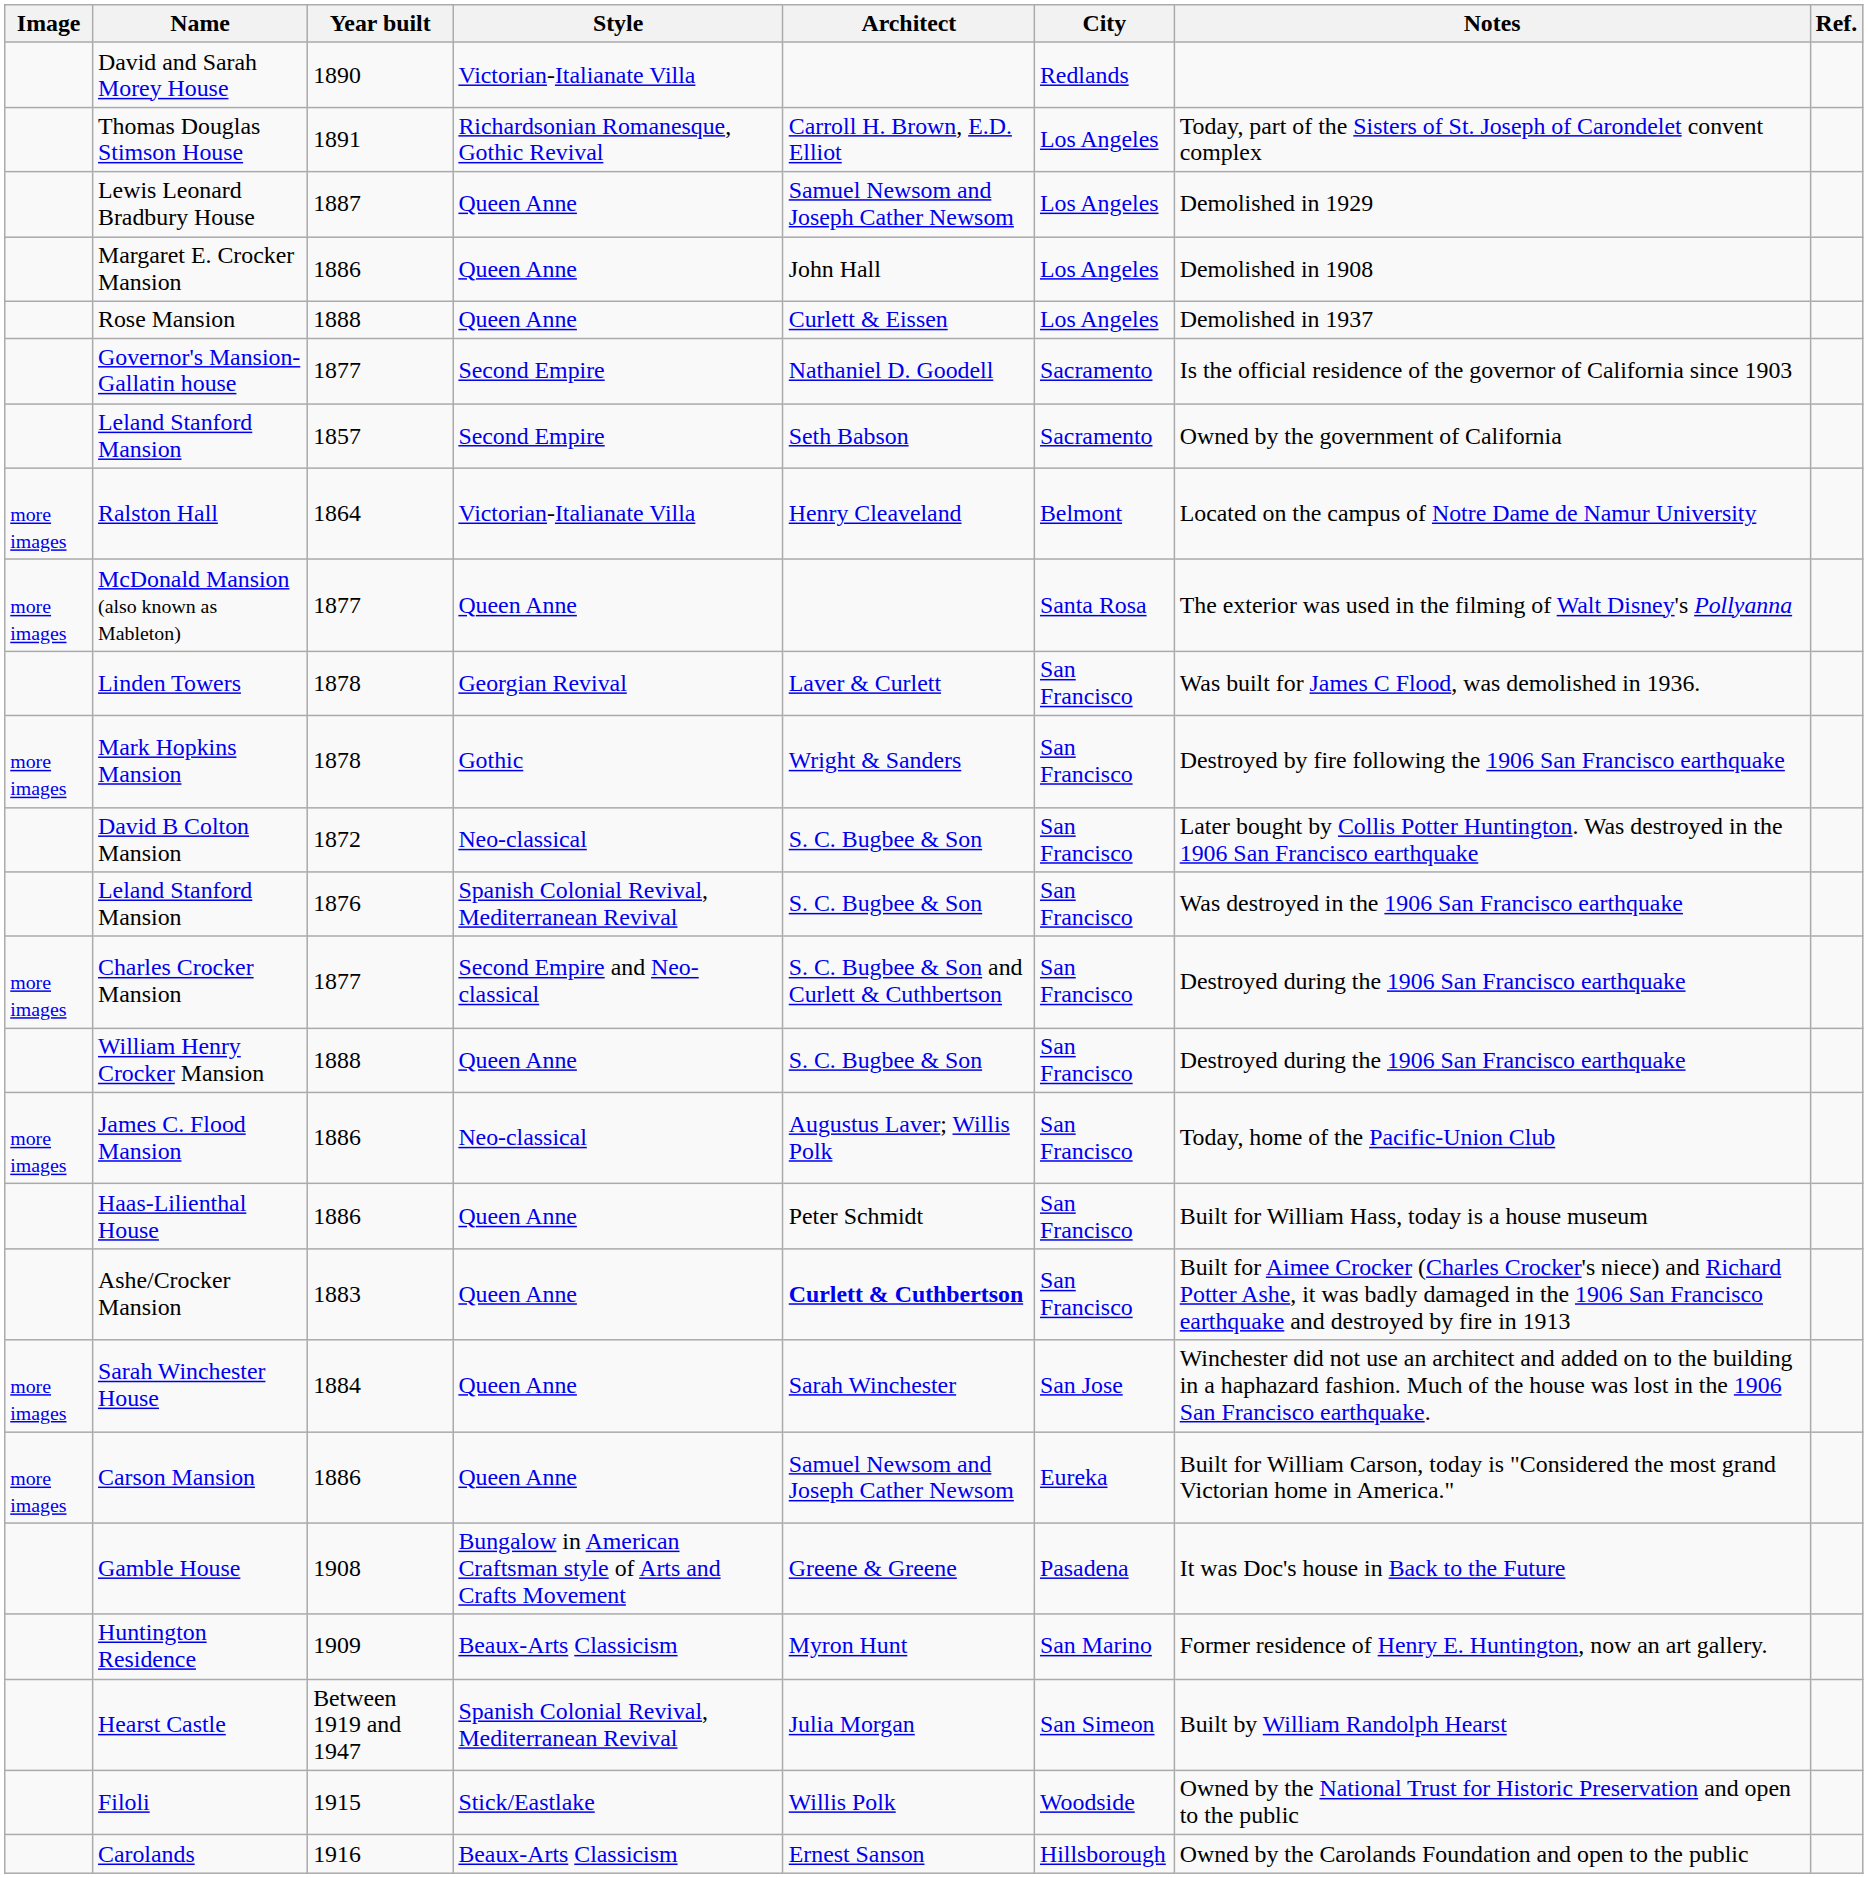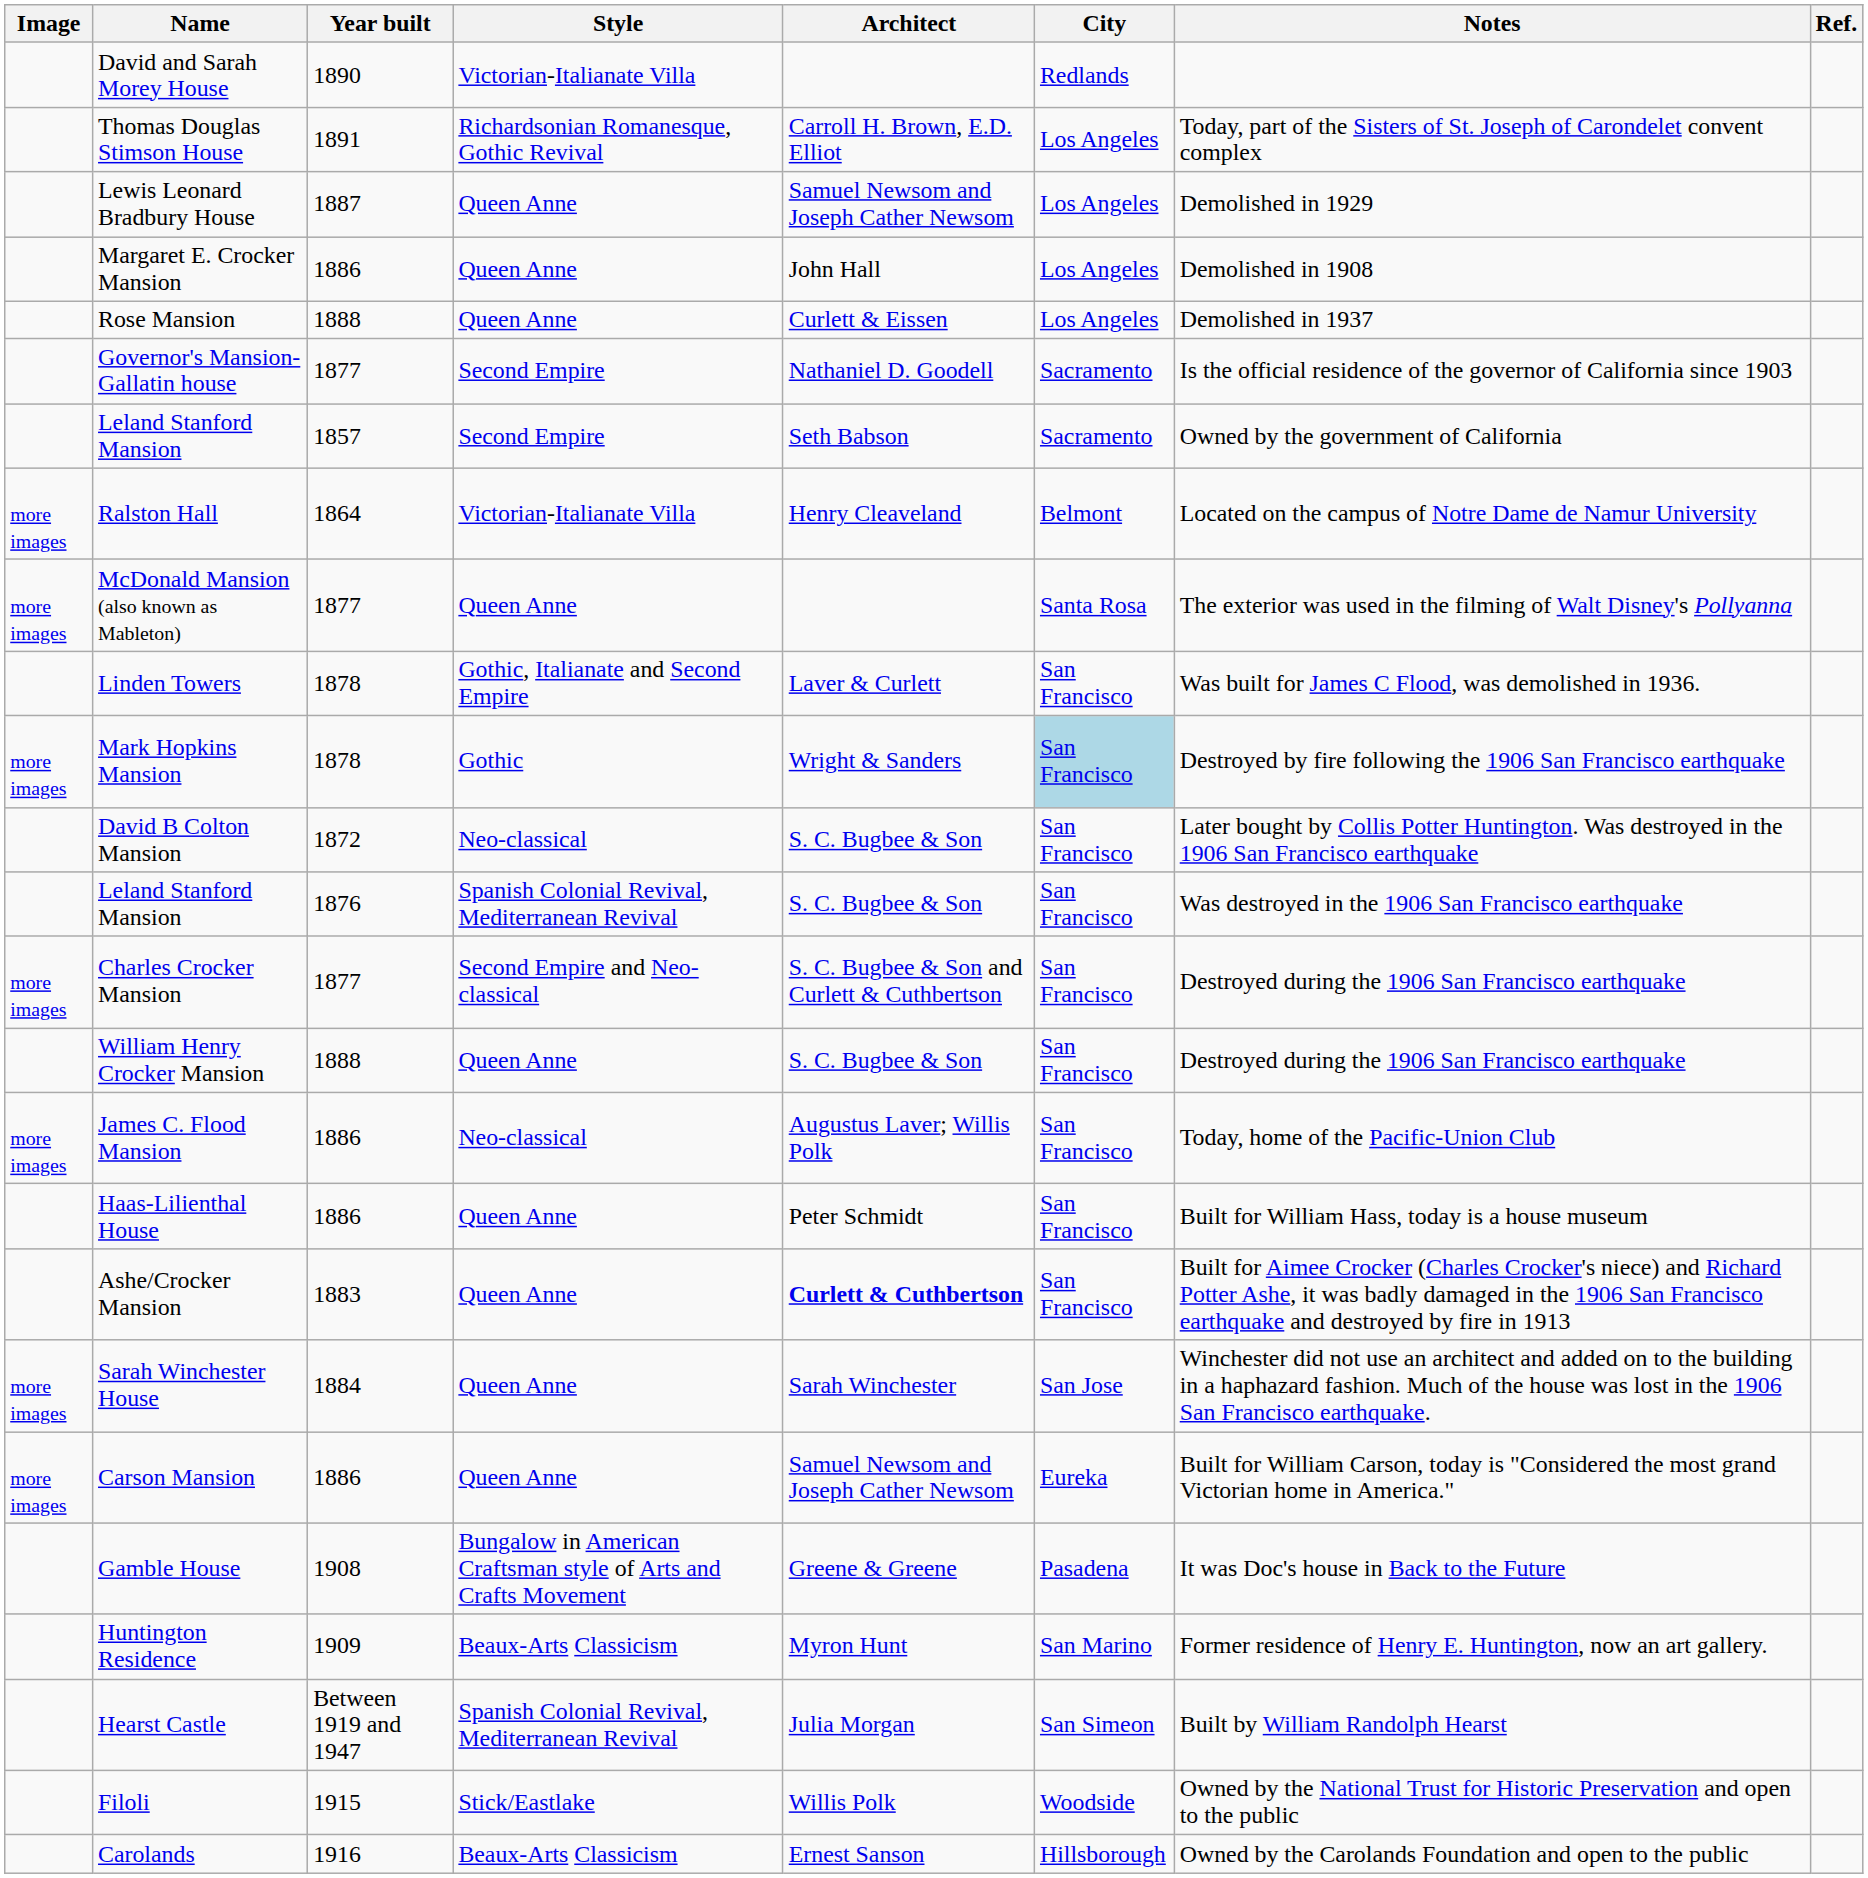Linden Towers | Style: Georgian Revival -> Gothic, Italianate and Second Empire
Mark Hopkins Mansion | City: no background -> lightblue background
